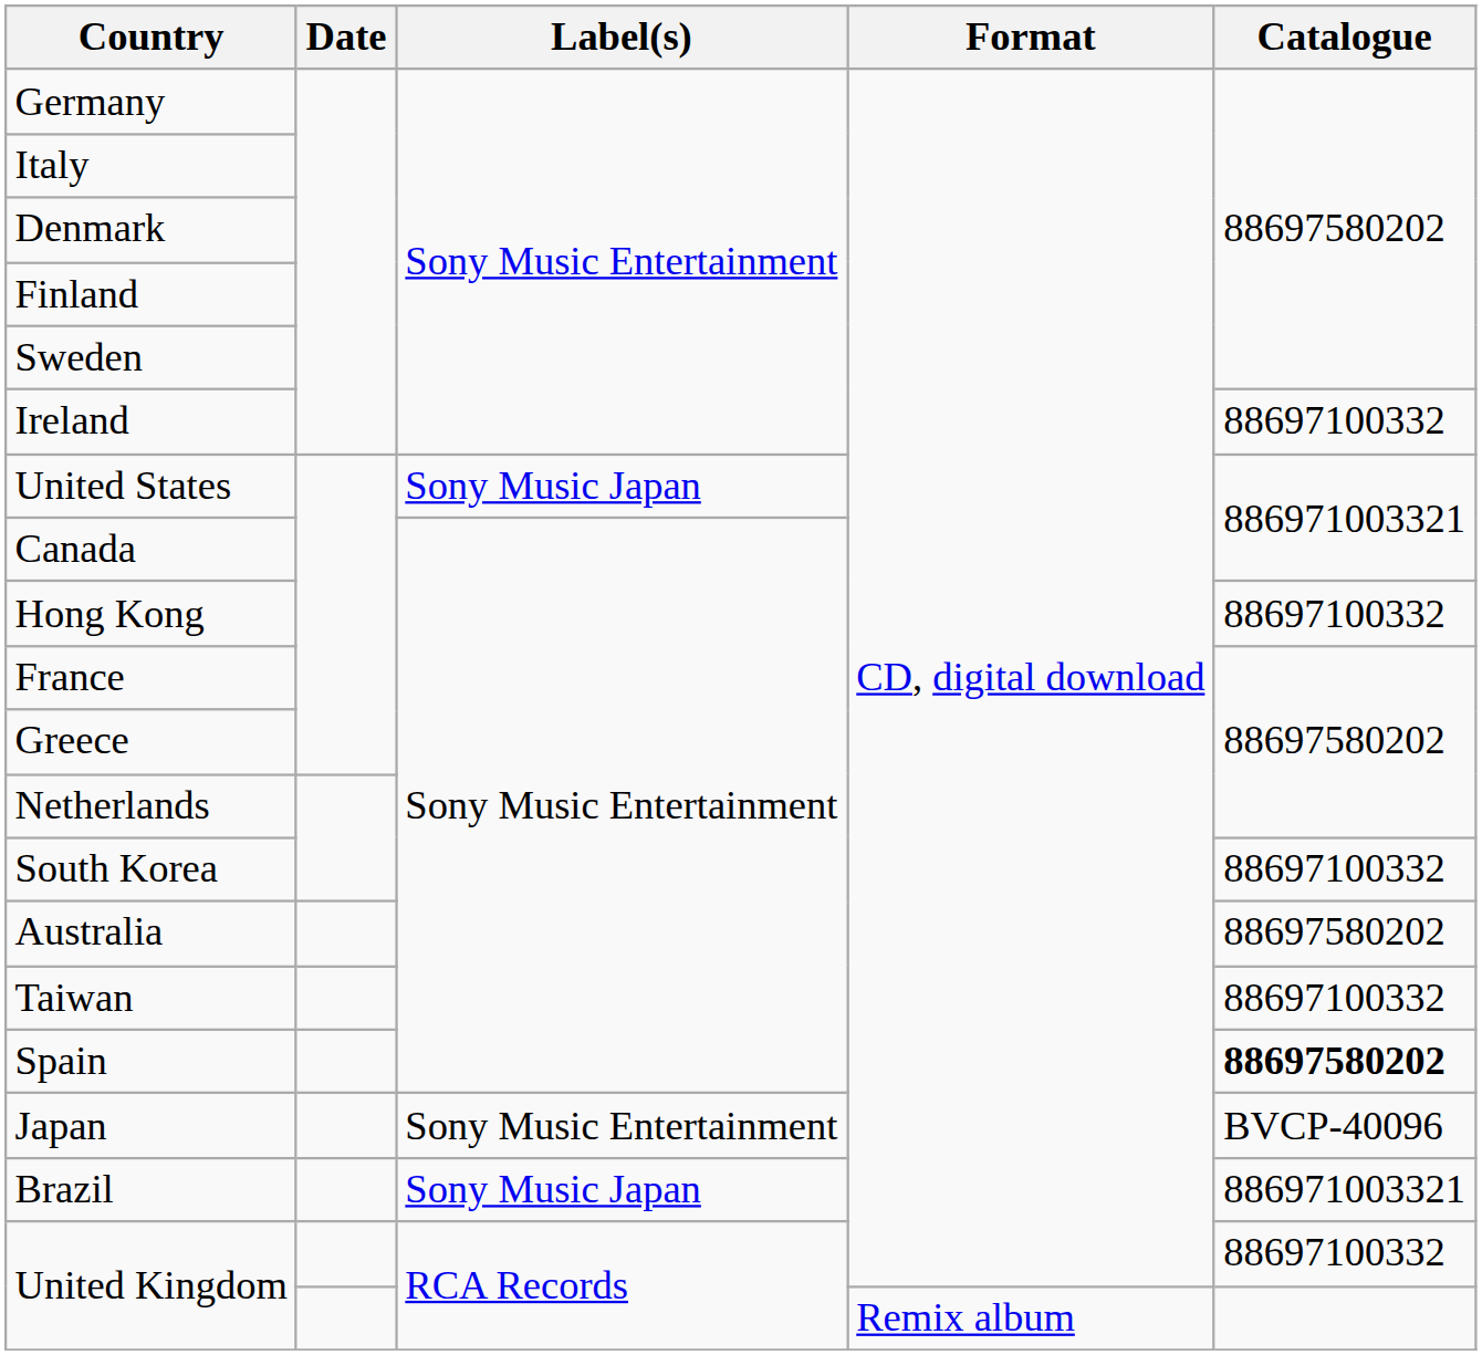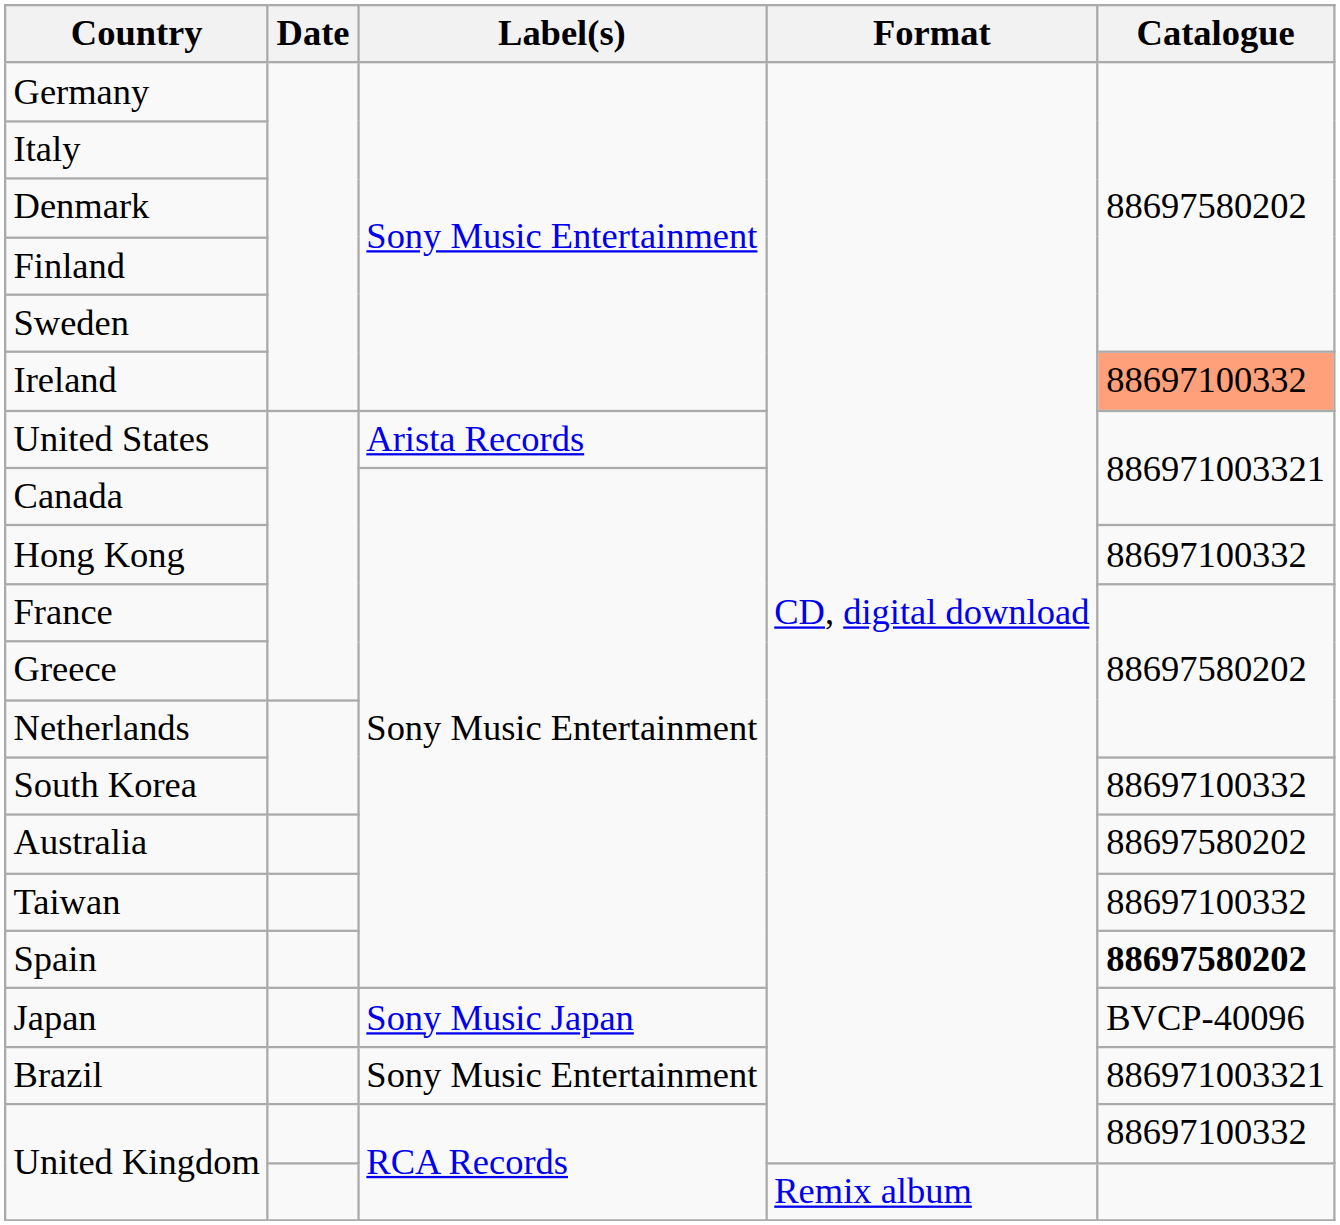Ireland | Catalogue: no background -> lightsalmon background
United States | Label(s): Sony Music Japan -> Arista Records
Japan | Label(s): Sony Music Entertainment -> Sony Music Japan
Brazil | Label(s): Sony Music Japan -> Sony Music Entertainment
